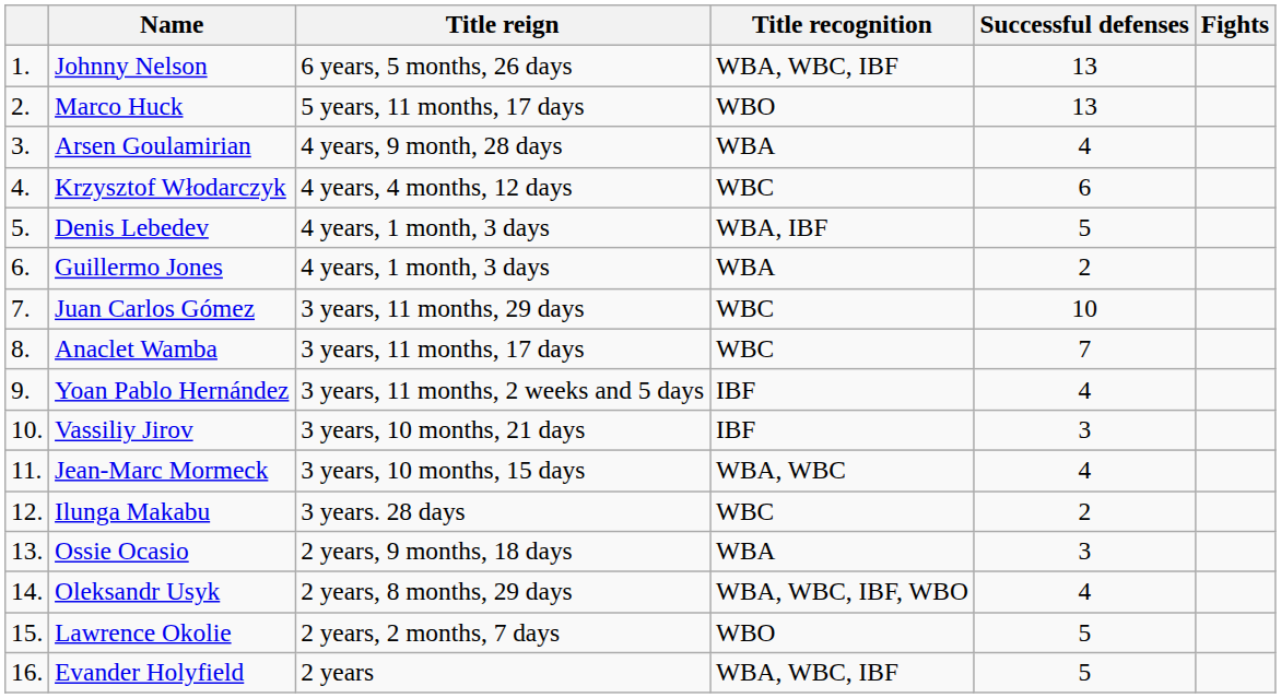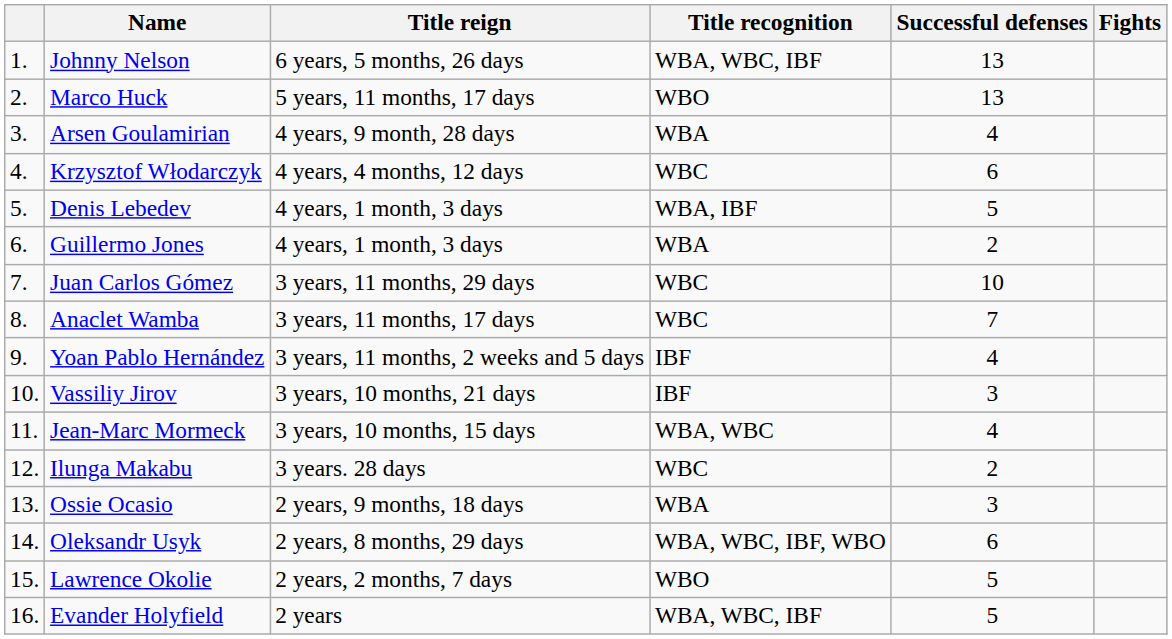Oleksandr Usyk | Successful defenses: 4 -> 6
